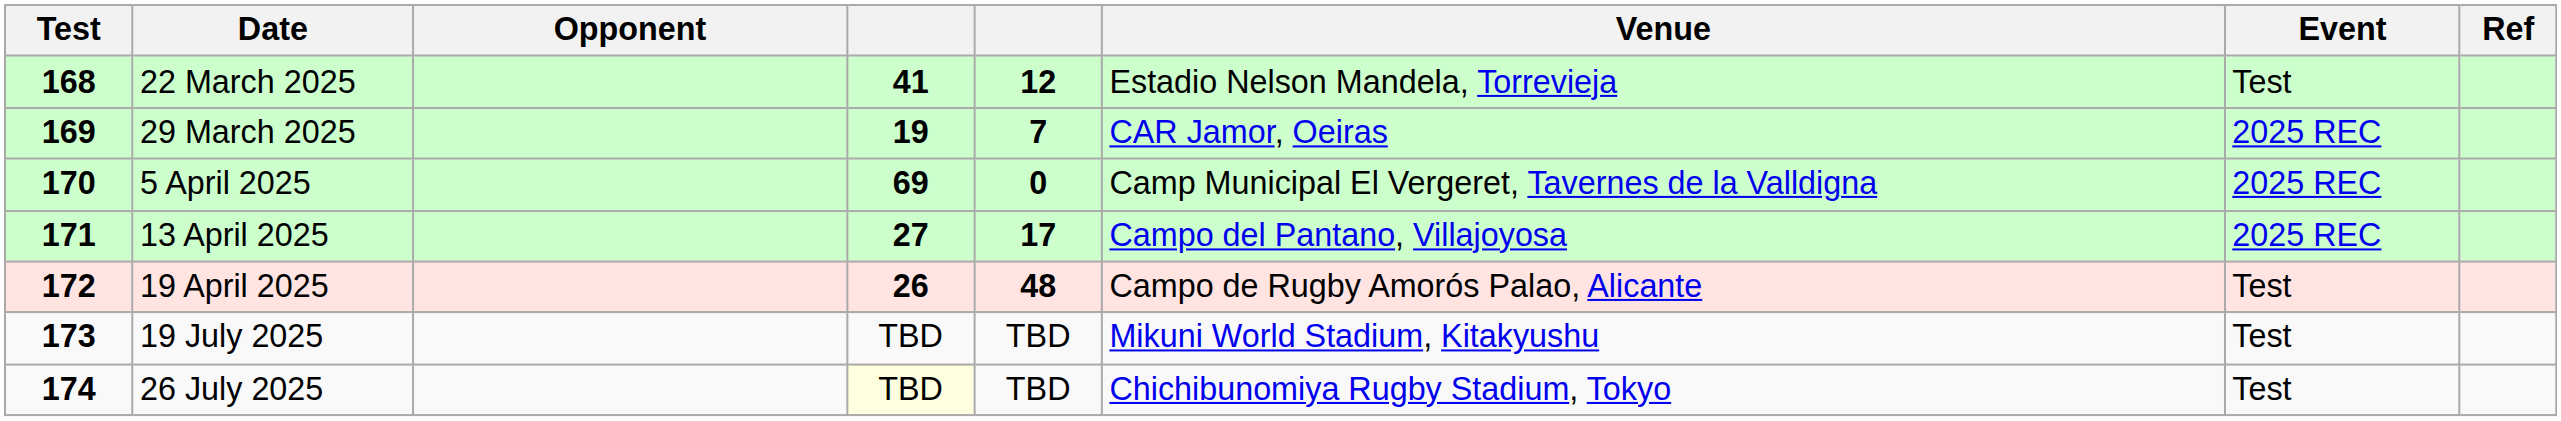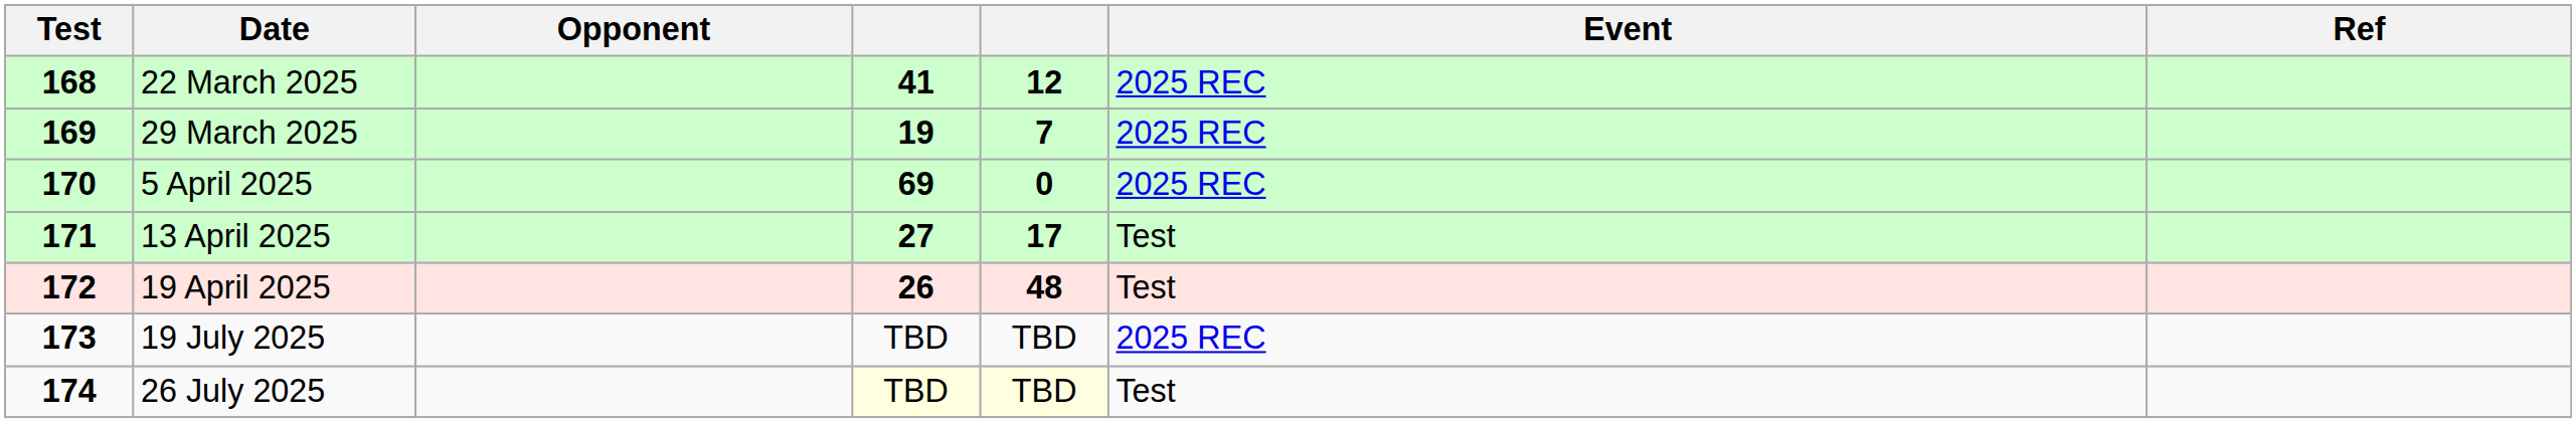- column: Venue | Estadio Nelson Mandela, Torrevieja | CAR Jamor, Oeiras | Camp Municipal El Vergeret, Tavernes de la Valldigna | Campo del Pantano, Villajoyosa | Campo de Rugby Amorós Palao, Alicante | Mikuni World Stadium, Kitakyushu | Chichibunomiya Rugby Stadium, Tokyo
22 March 2025 | Event: Test -> 2025 REC
13 April 2025 | Event: 2025 REC -> Test
19 July 2025 | Event: Test -> 2025 REC
26 July 2025 | column 5: no background -> lightyellow background
